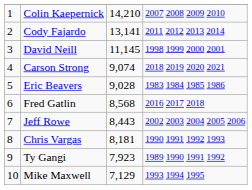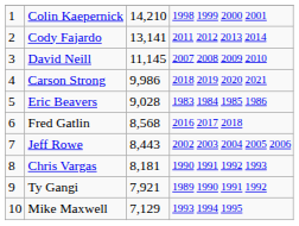Colin Kaepernick | column 4: 2007 2008 2009 2010 -> 1998 1999 2000 2001
David Neill | column 4: 1998 1999 2000 2001 -> 2007 2008 2009 2010
Carson Strong | column 3: 9,074 -> 9,986
Ty Gangi | column 3: 7,923 -> 7,921
